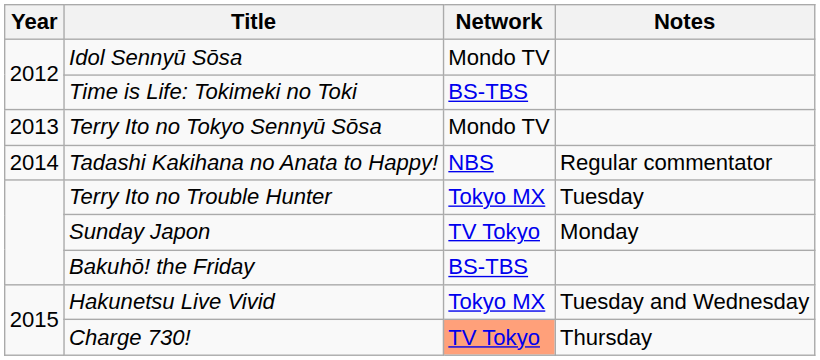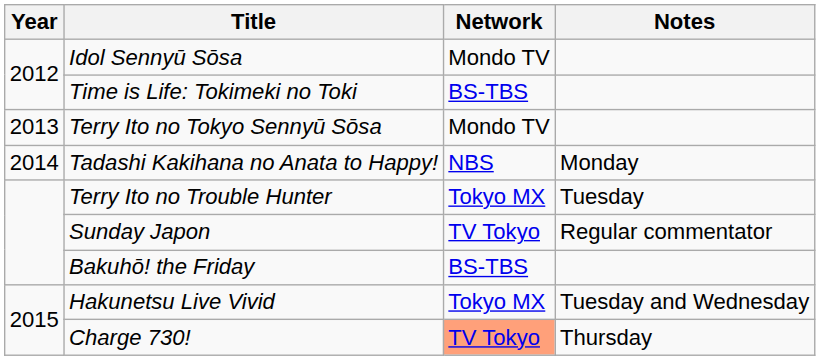Tadashi Kakihana no Anata to Happy! | Notes: Regular commentator -> Monday
Sunday Japon | Notes: Monday -> Regular commentator
